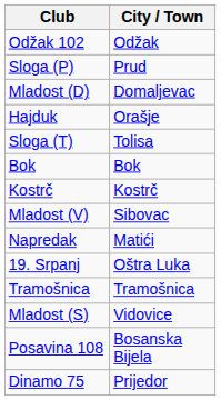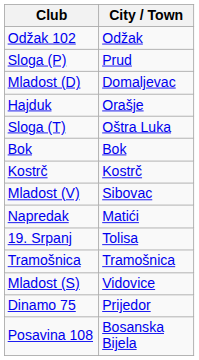Sloga (T) | City / Town: Tolisa -> Oštra Luka
19. Srpanj | City / Town: Oštra Luka -> Tolisa
rows swapped: Posavina 108 <-> Dinamo 75
